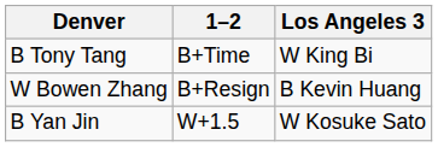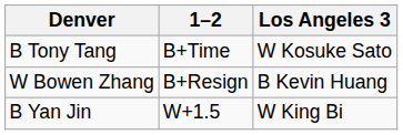B Tony Tang | Los Angeles 3: W King Bi -> W Kosuke Sato
B Yan Jin | Los Angeles 3: W Kosuke Sato -> W King Bi
